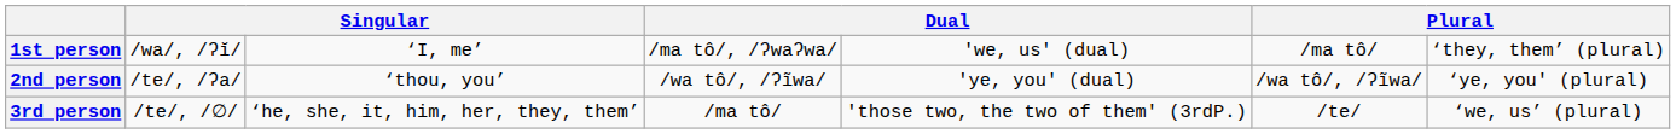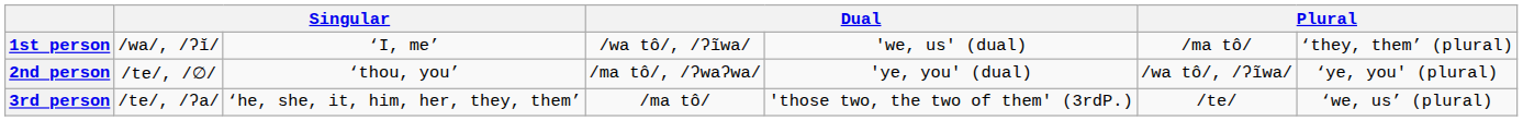1st person | column 4: /ma tô/, /ʔwaʔwa/ -> /wa tô/, /ʔĩwa/
2nd person | column 2: /te/, /ʔa/ -> /te/, /∅/
2nd person | column 4: /wa tô/, /ʔĩwa/ -> /ma tô/, /ʔwaʔwa/
3rd person | column 2: /te/, /∅/ -> /te/, /ʔa/
